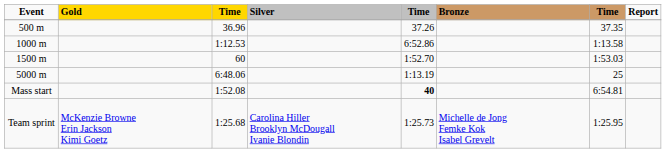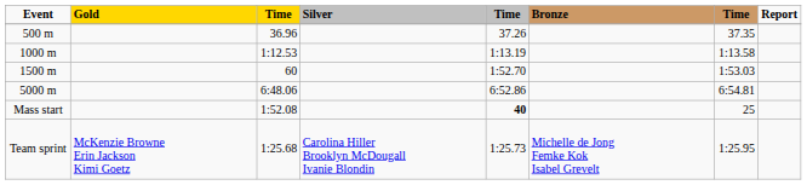1000 m | column 5: 6:52.86 -> 1:13.19
5000 m | column 5: 1:13.19 -> 6:52.86
5000 m | column 7: 25 -> 6:54.81
Mass start | column 7: 6:54.81 -> 25
